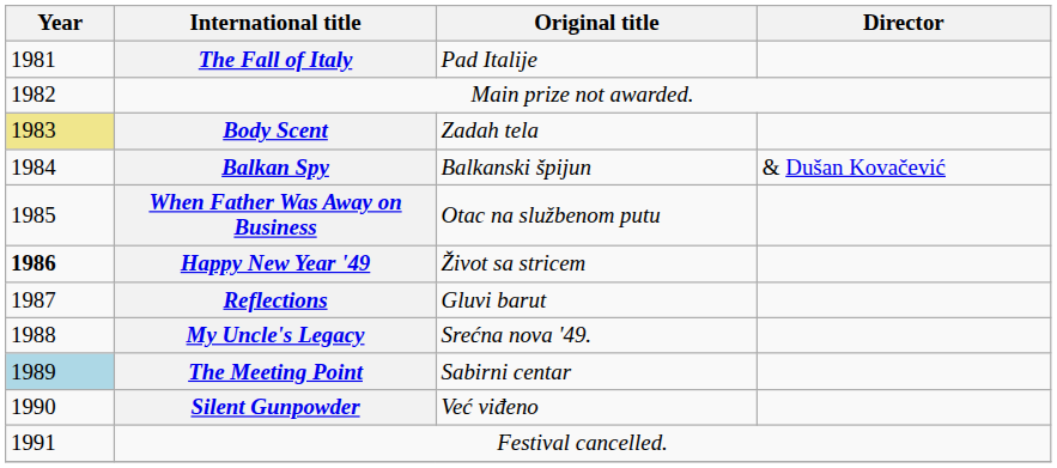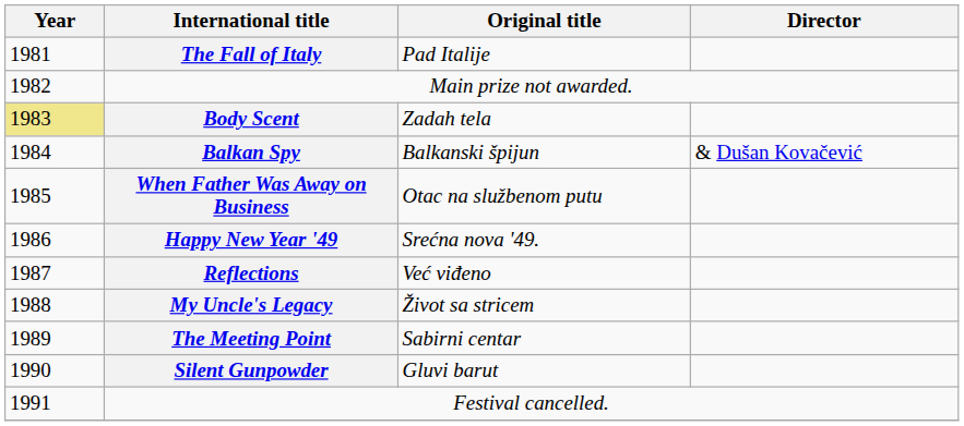Happy New Year '49 | Year: bold -> normal
Happy New Year '49 | Original title: Život sa stricem -> Srećna nova '49.
Reflections | Original title: Gluvi barut -> Već viđeno
My Uncle's Legacy | Original title: Srećna nova '49. -> Život sa stricem
The Meeting Point | Year: lightblue background -> no background
Silent Gunpowder | Original title: Već viđeno -> Gluvi barut
